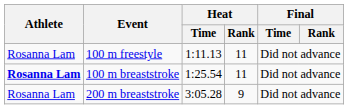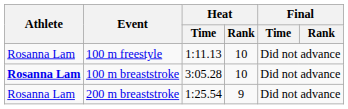100 m freestyle | Heat / Rank: 11 -> 10
100 m breaststroke | Heat / Time: 1:25.54 -> 3:05.28
100 m breaststroke | Heat / Rank: 11 -> 10
200 m breaststroke | Heat / Time: 3:05.28 -> 1:25.54
